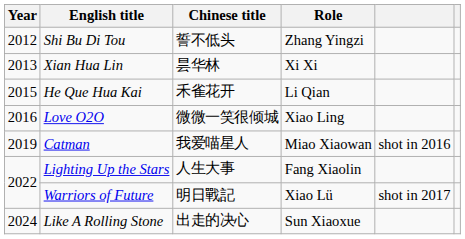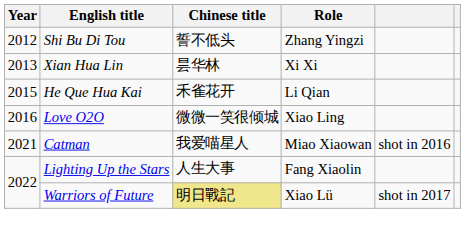Catman | Year: 2019 -> 2021
Warriors of Future | Chinese title: no background -> khaki background
- row: 2024 | Like A Rolling Stone | 出走的决心 | Sun Xiaoxue
